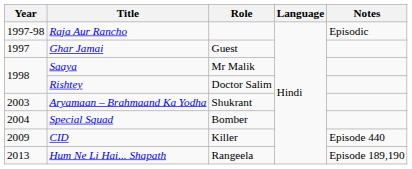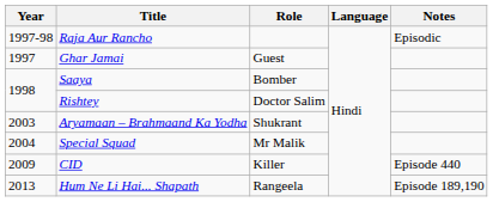Saaya | Role: Mr Malik -> Bomber
Special Squad | Role: Bomber -> Mr Malik
